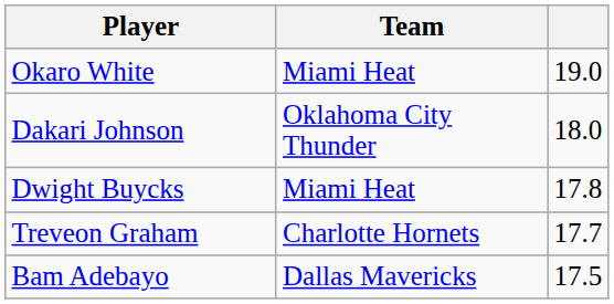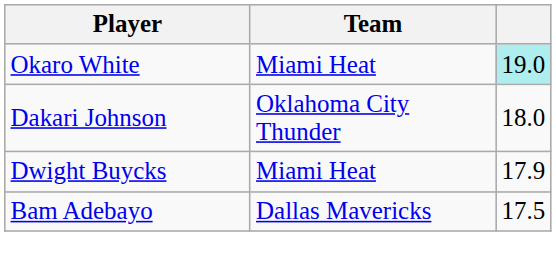Okaro White | column 3: no background -> paleturquoise background
Dwight Buycks | column 3: 17.8 -> 17.9
- row: Treveon Graham | Charlotte Hornets | 17.7
